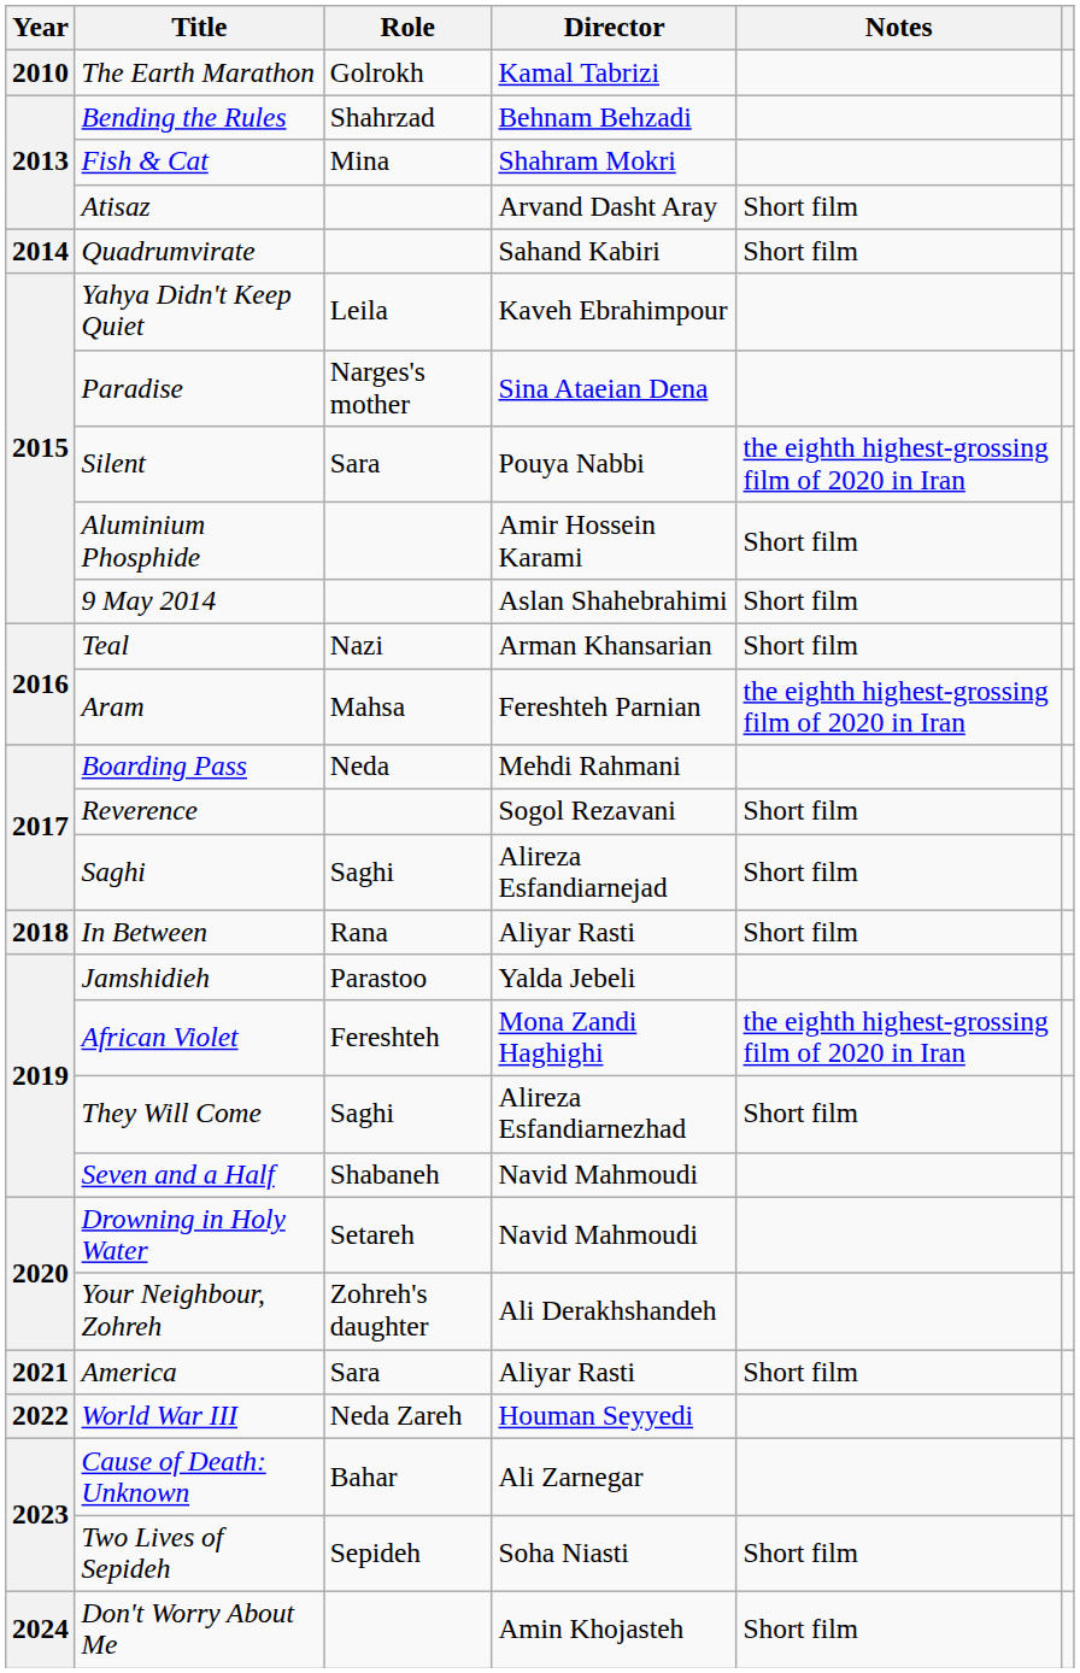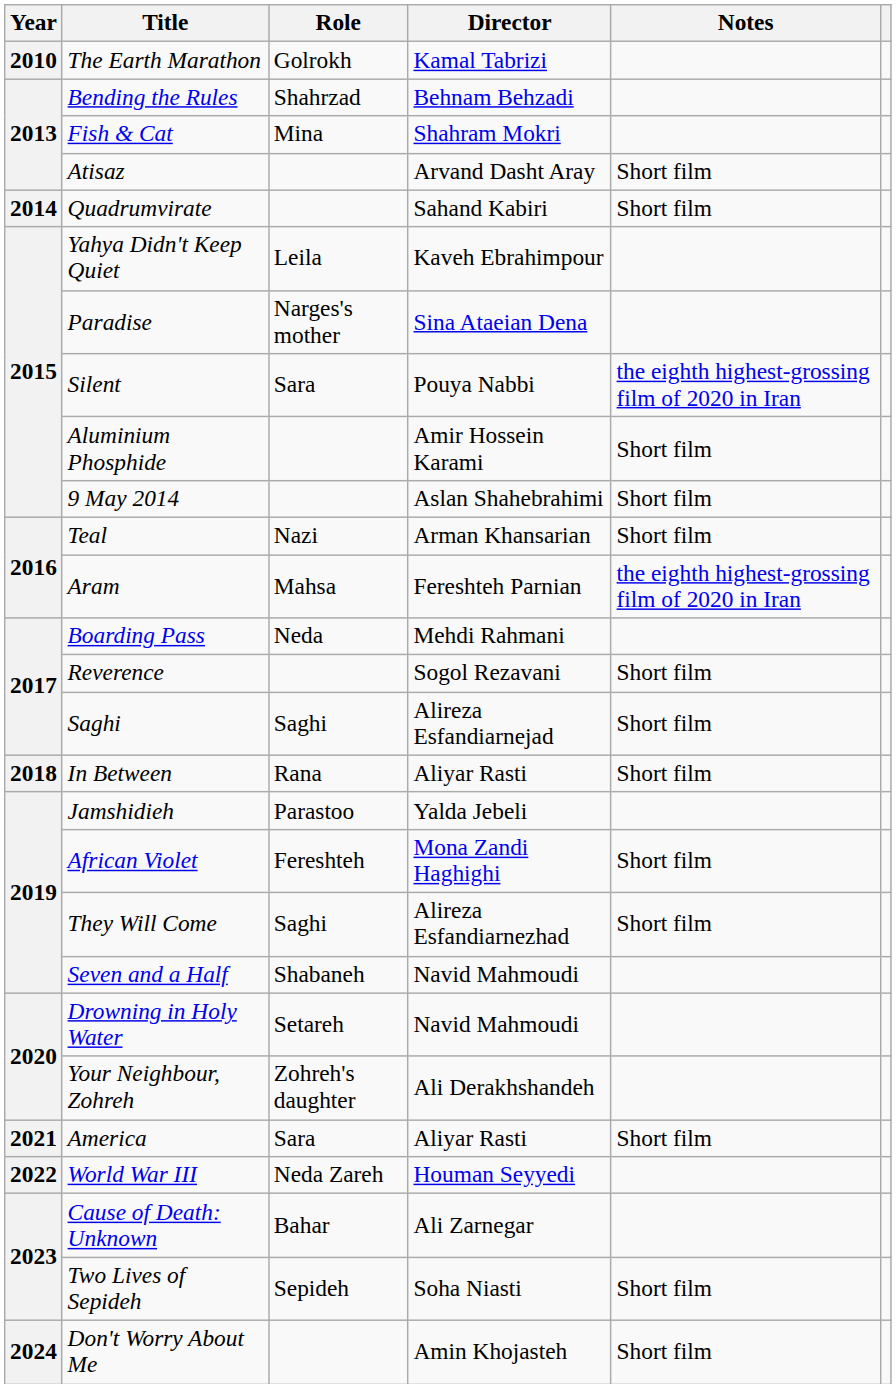African Violet | Notes: the eighth highest-grossing film of 2020 in Iran -> Short film
